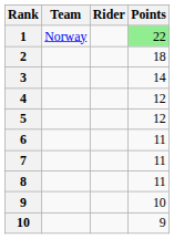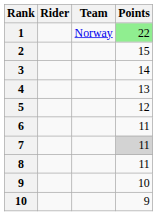columns swapped: Rider <-> Team
2 | Points: 18 -> 15
4 | Points: 12 -> 13
7 | Points: no background -> lightgrey background
